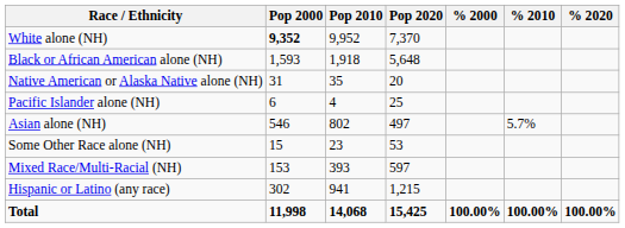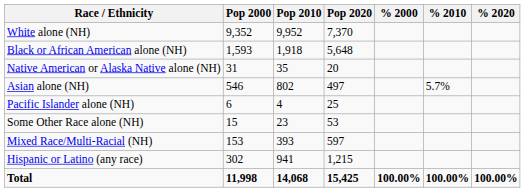White alone (NH) | Pop 2000: bold -> normal
rows swapped: Asian alone (NH) <-> Pacific Islander alone (NH)
